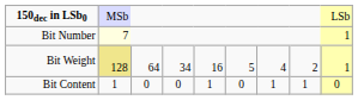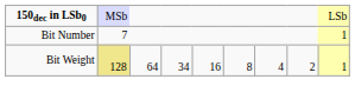Bit Number | column 2: lightyellow background -> no background
Bit Weight | column 6: 5 -> 8
- row: Bit Content | 1 | 0 | 0 | 1 | 0 | 1 | 1 | 0
